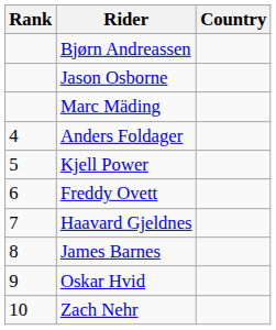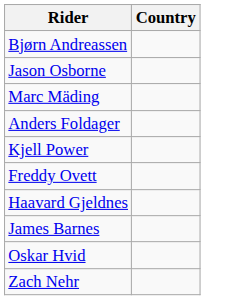- column: Rank | 4 | 5 | 6 | 7 | 8 | 9 | 10
